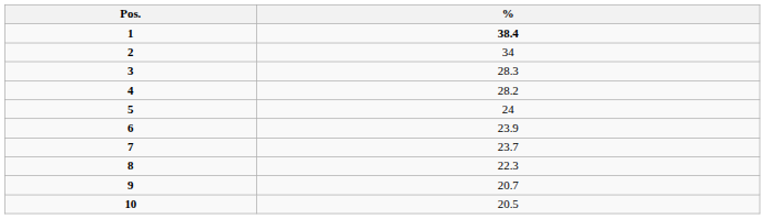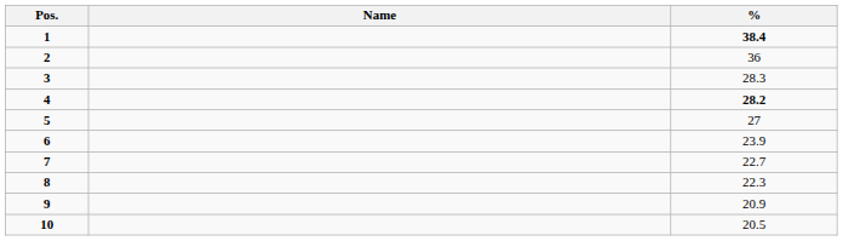+ column: Name
2 | %: 34 -> 36
4 | %: normal -> bold
5 | %: 24 -> 27
7 | %: 23.7 -> 22.7
9 | %: 20.7 -> 20.9
